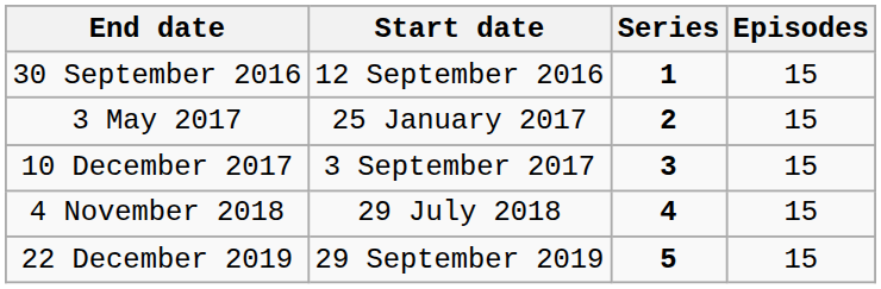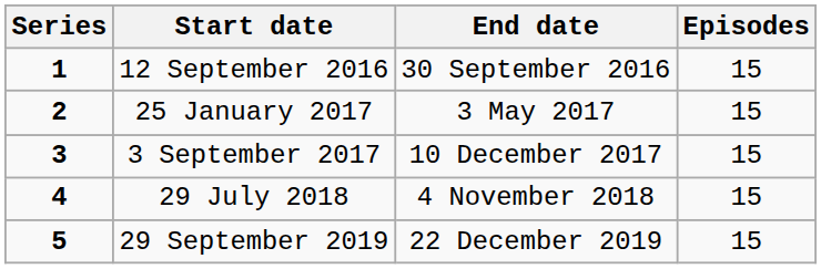columns swapped: Series <-> End date
